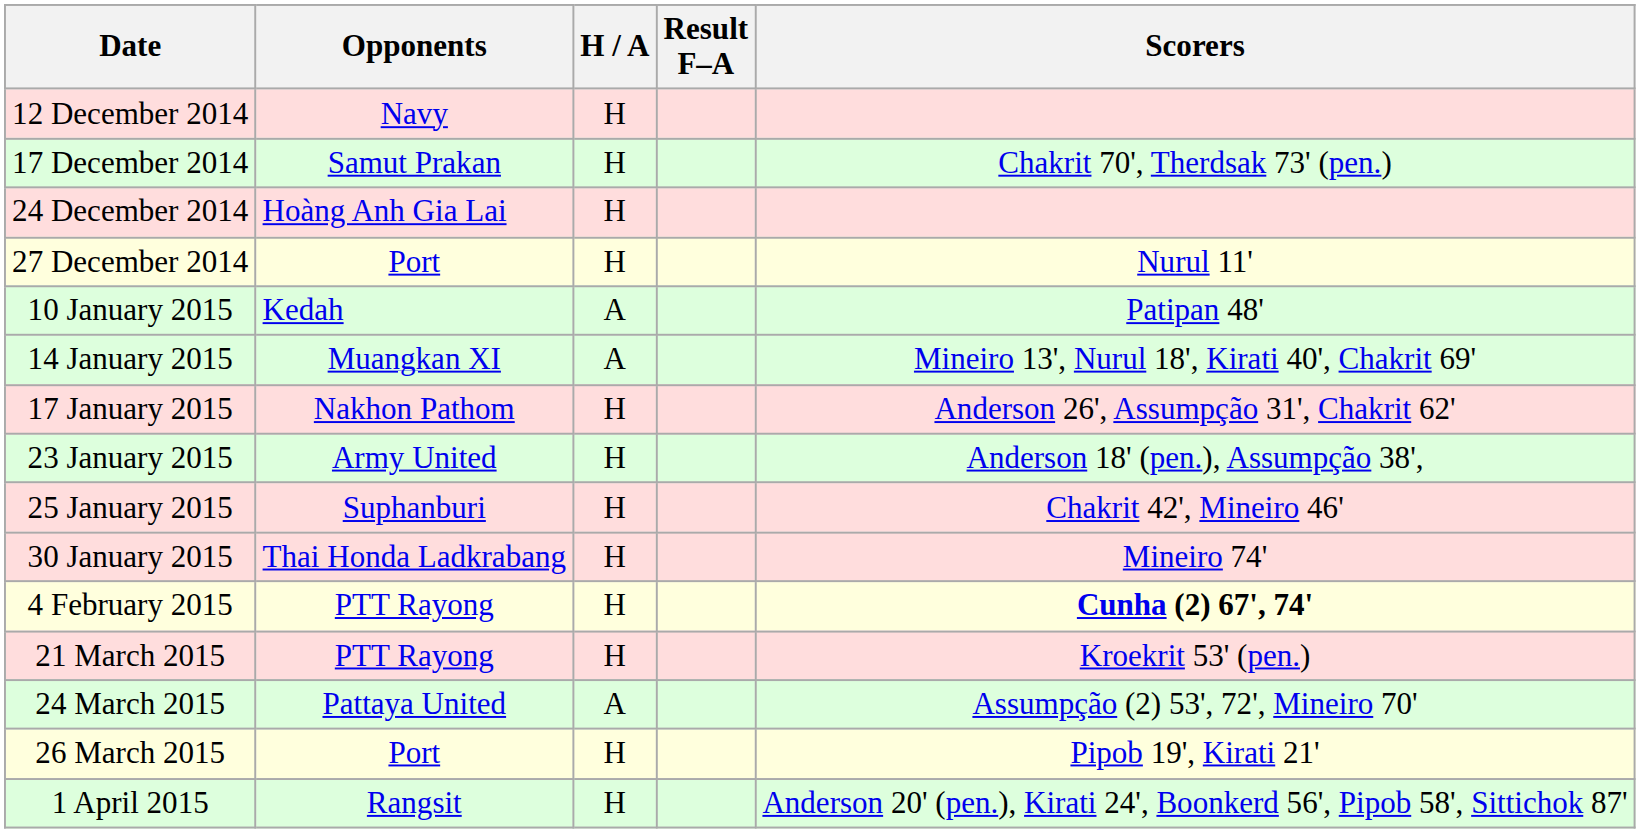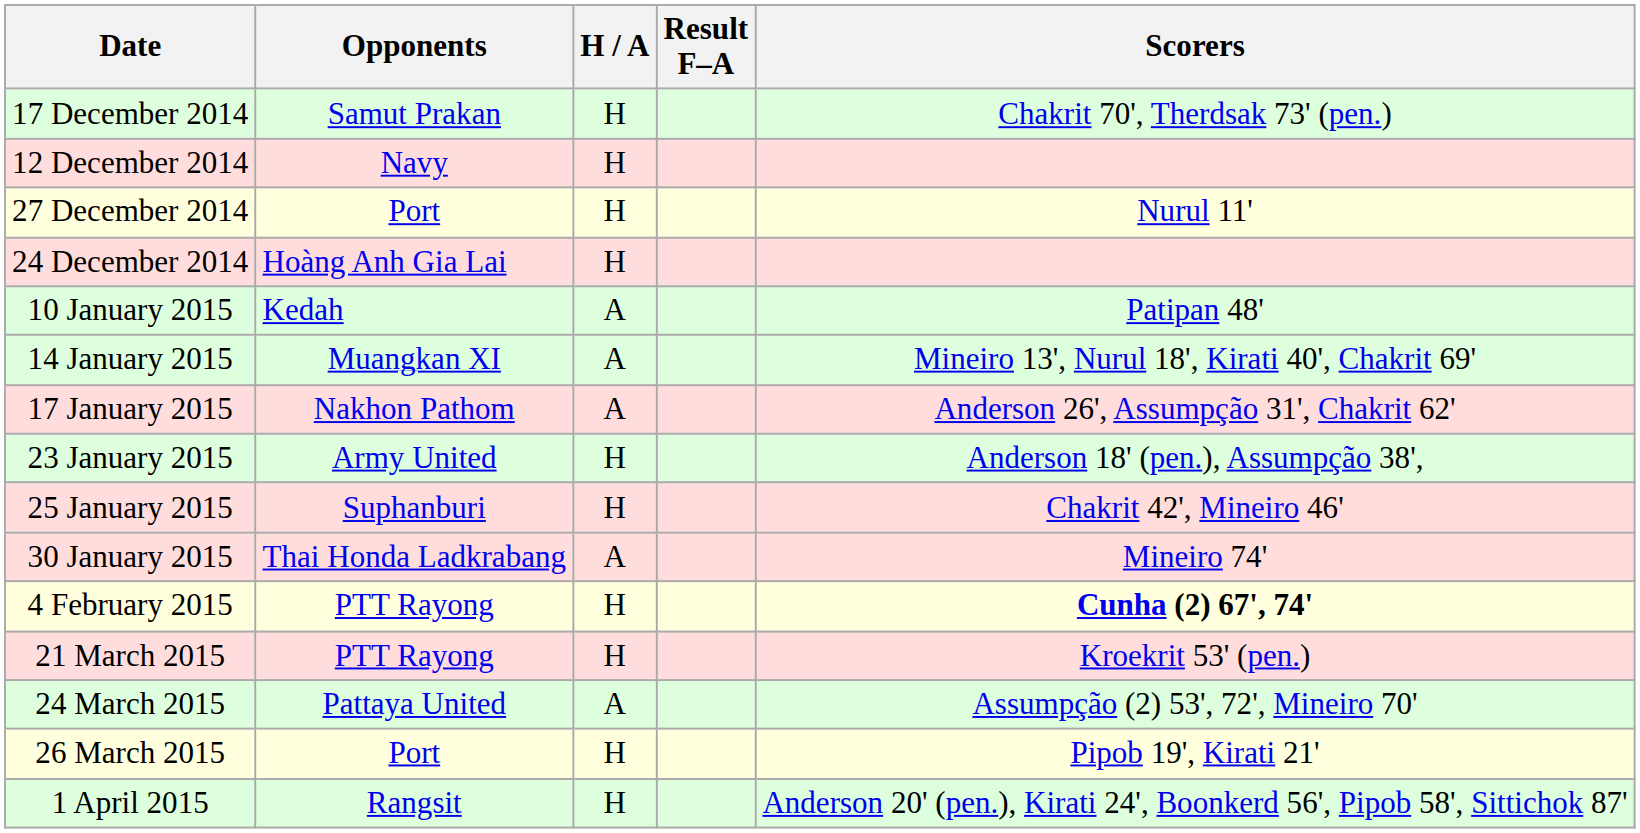rows swapped: 12 December 2014 <-> 17 December 2014
rows swapped: 24 December 2014 <-> 27 December 2014
17 January 2015 | H / A: H -> A
30 January 2015 | H / A: H -> A
